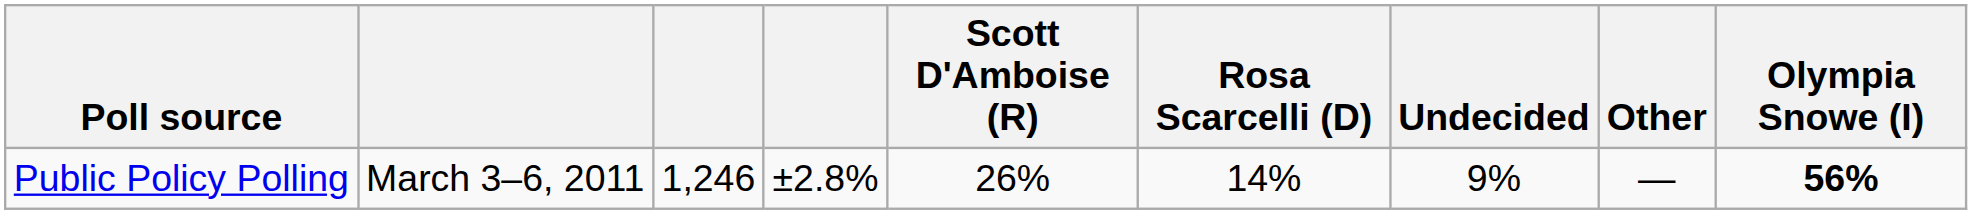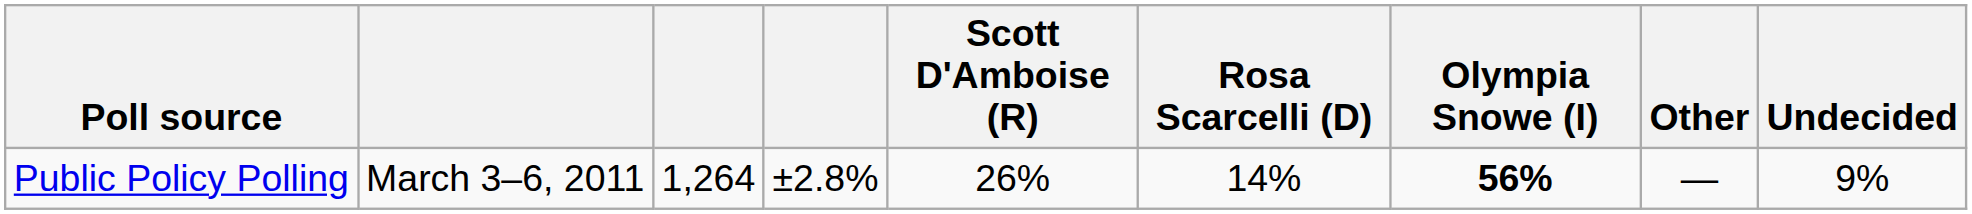columns swapped: Olympia Snowe (I) <-> Undecided
Public Policy Polling | column 3: 1,246 -> 1,264
